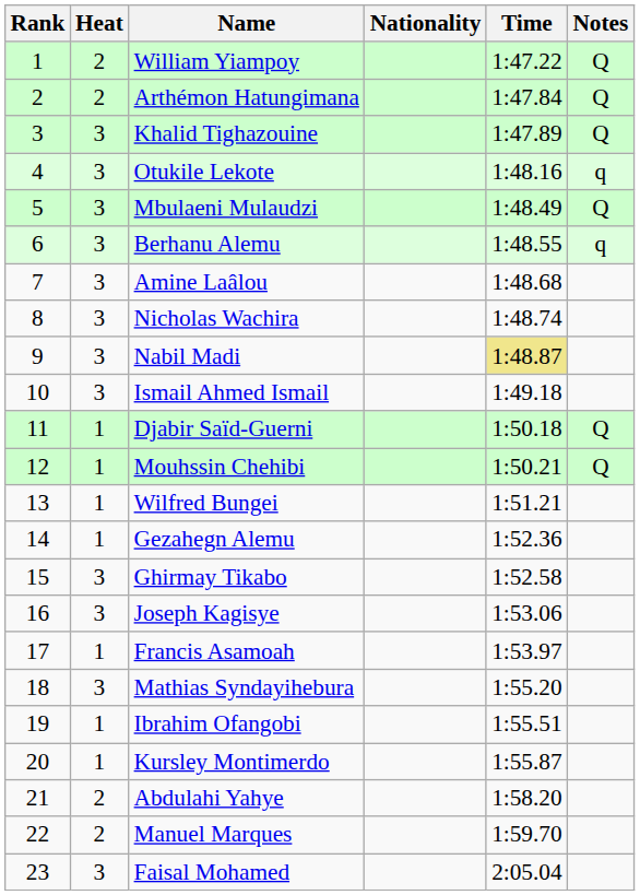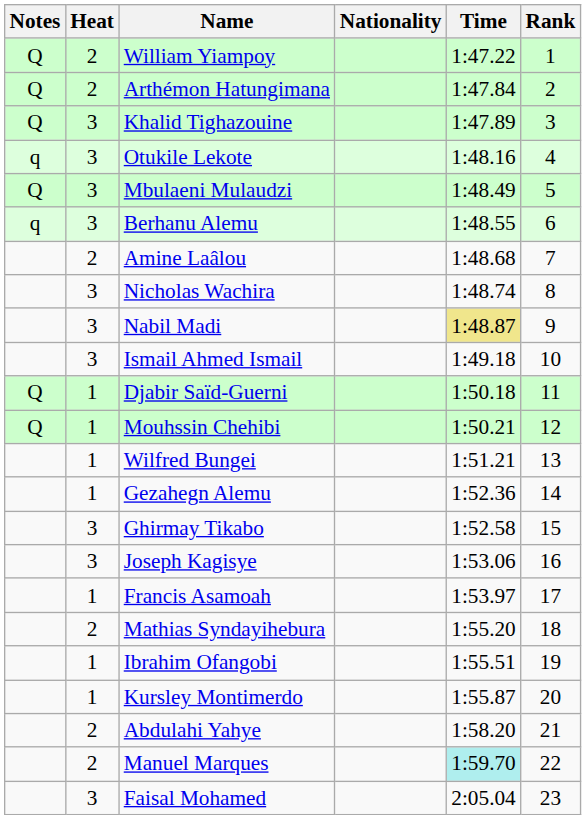columns swapped: Rank <-> Notes
Amine Laâlou | Heat: 3 -> 2
Mathias Syndayihebura | Heat: 3 -> 2
Manuel Marques | Time: no background -> paleturquoise background
